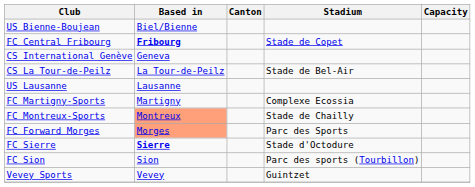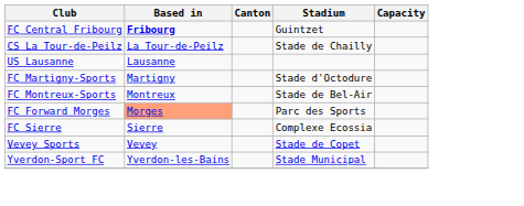- row: US Bienne-Boujean | Biel/Bienne
FC Central Fribourg | Stadium: Stade de Copet -> Guintzet
- row: CS International Genève | Geneva
CS La Tour-de-Peilz | Stadium: Stade de Bel-Air -> Stade de Chailly
FC Martigny-Sports | Stadium: Complexe Ecossia -> Stade d'Octodure
FC Montreux-Sports | Based in: lightsalmon background -> no background
FC Montreux-Sports | Stadium: Stade de Chailly -> Stade de Bel-Air
FC Sierre | Based in: bold -> normal
FC Sierre | Stadium: Stade d'Octodure -> Complexe Ecossia
- row: FC Sion | Sion | Parc des sports (Tourbillon)
Vevey Sports | Stadium: Guintzet -> Stade de Copet
+ row: Yverdon-Sport FC | Yverdon-les-Bains | Stade Municipal
